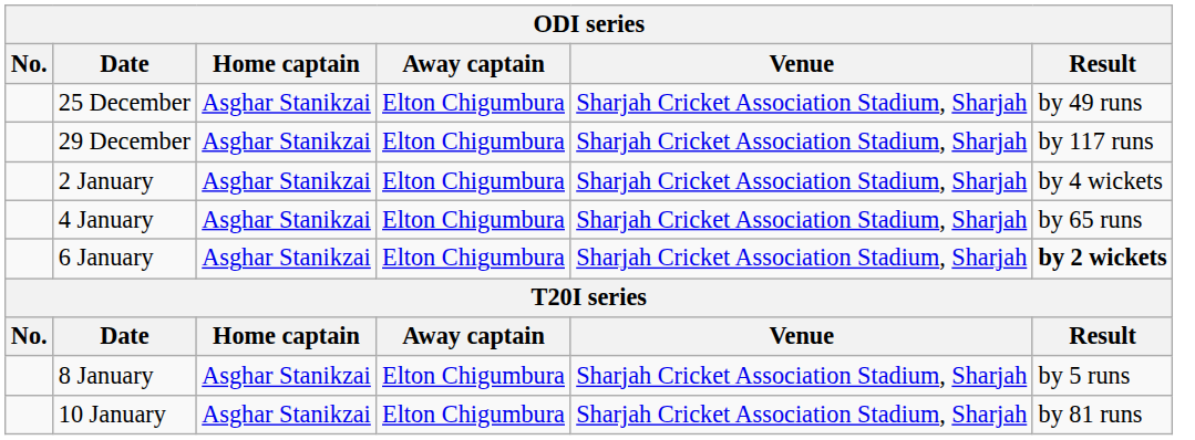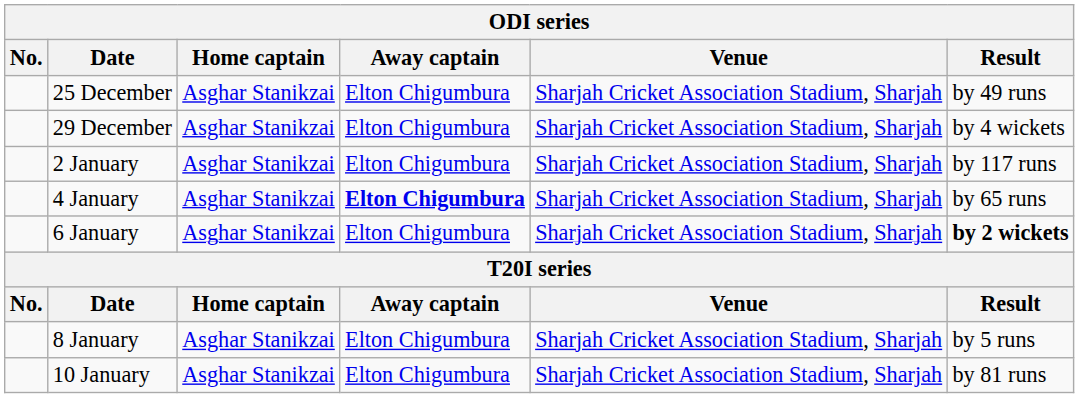29 December | Result: by 117 runs -> by 4 wickets
2 January | Result: by 4 wickets -> by 117 runs
4 January | Away captain: normal -> bold
